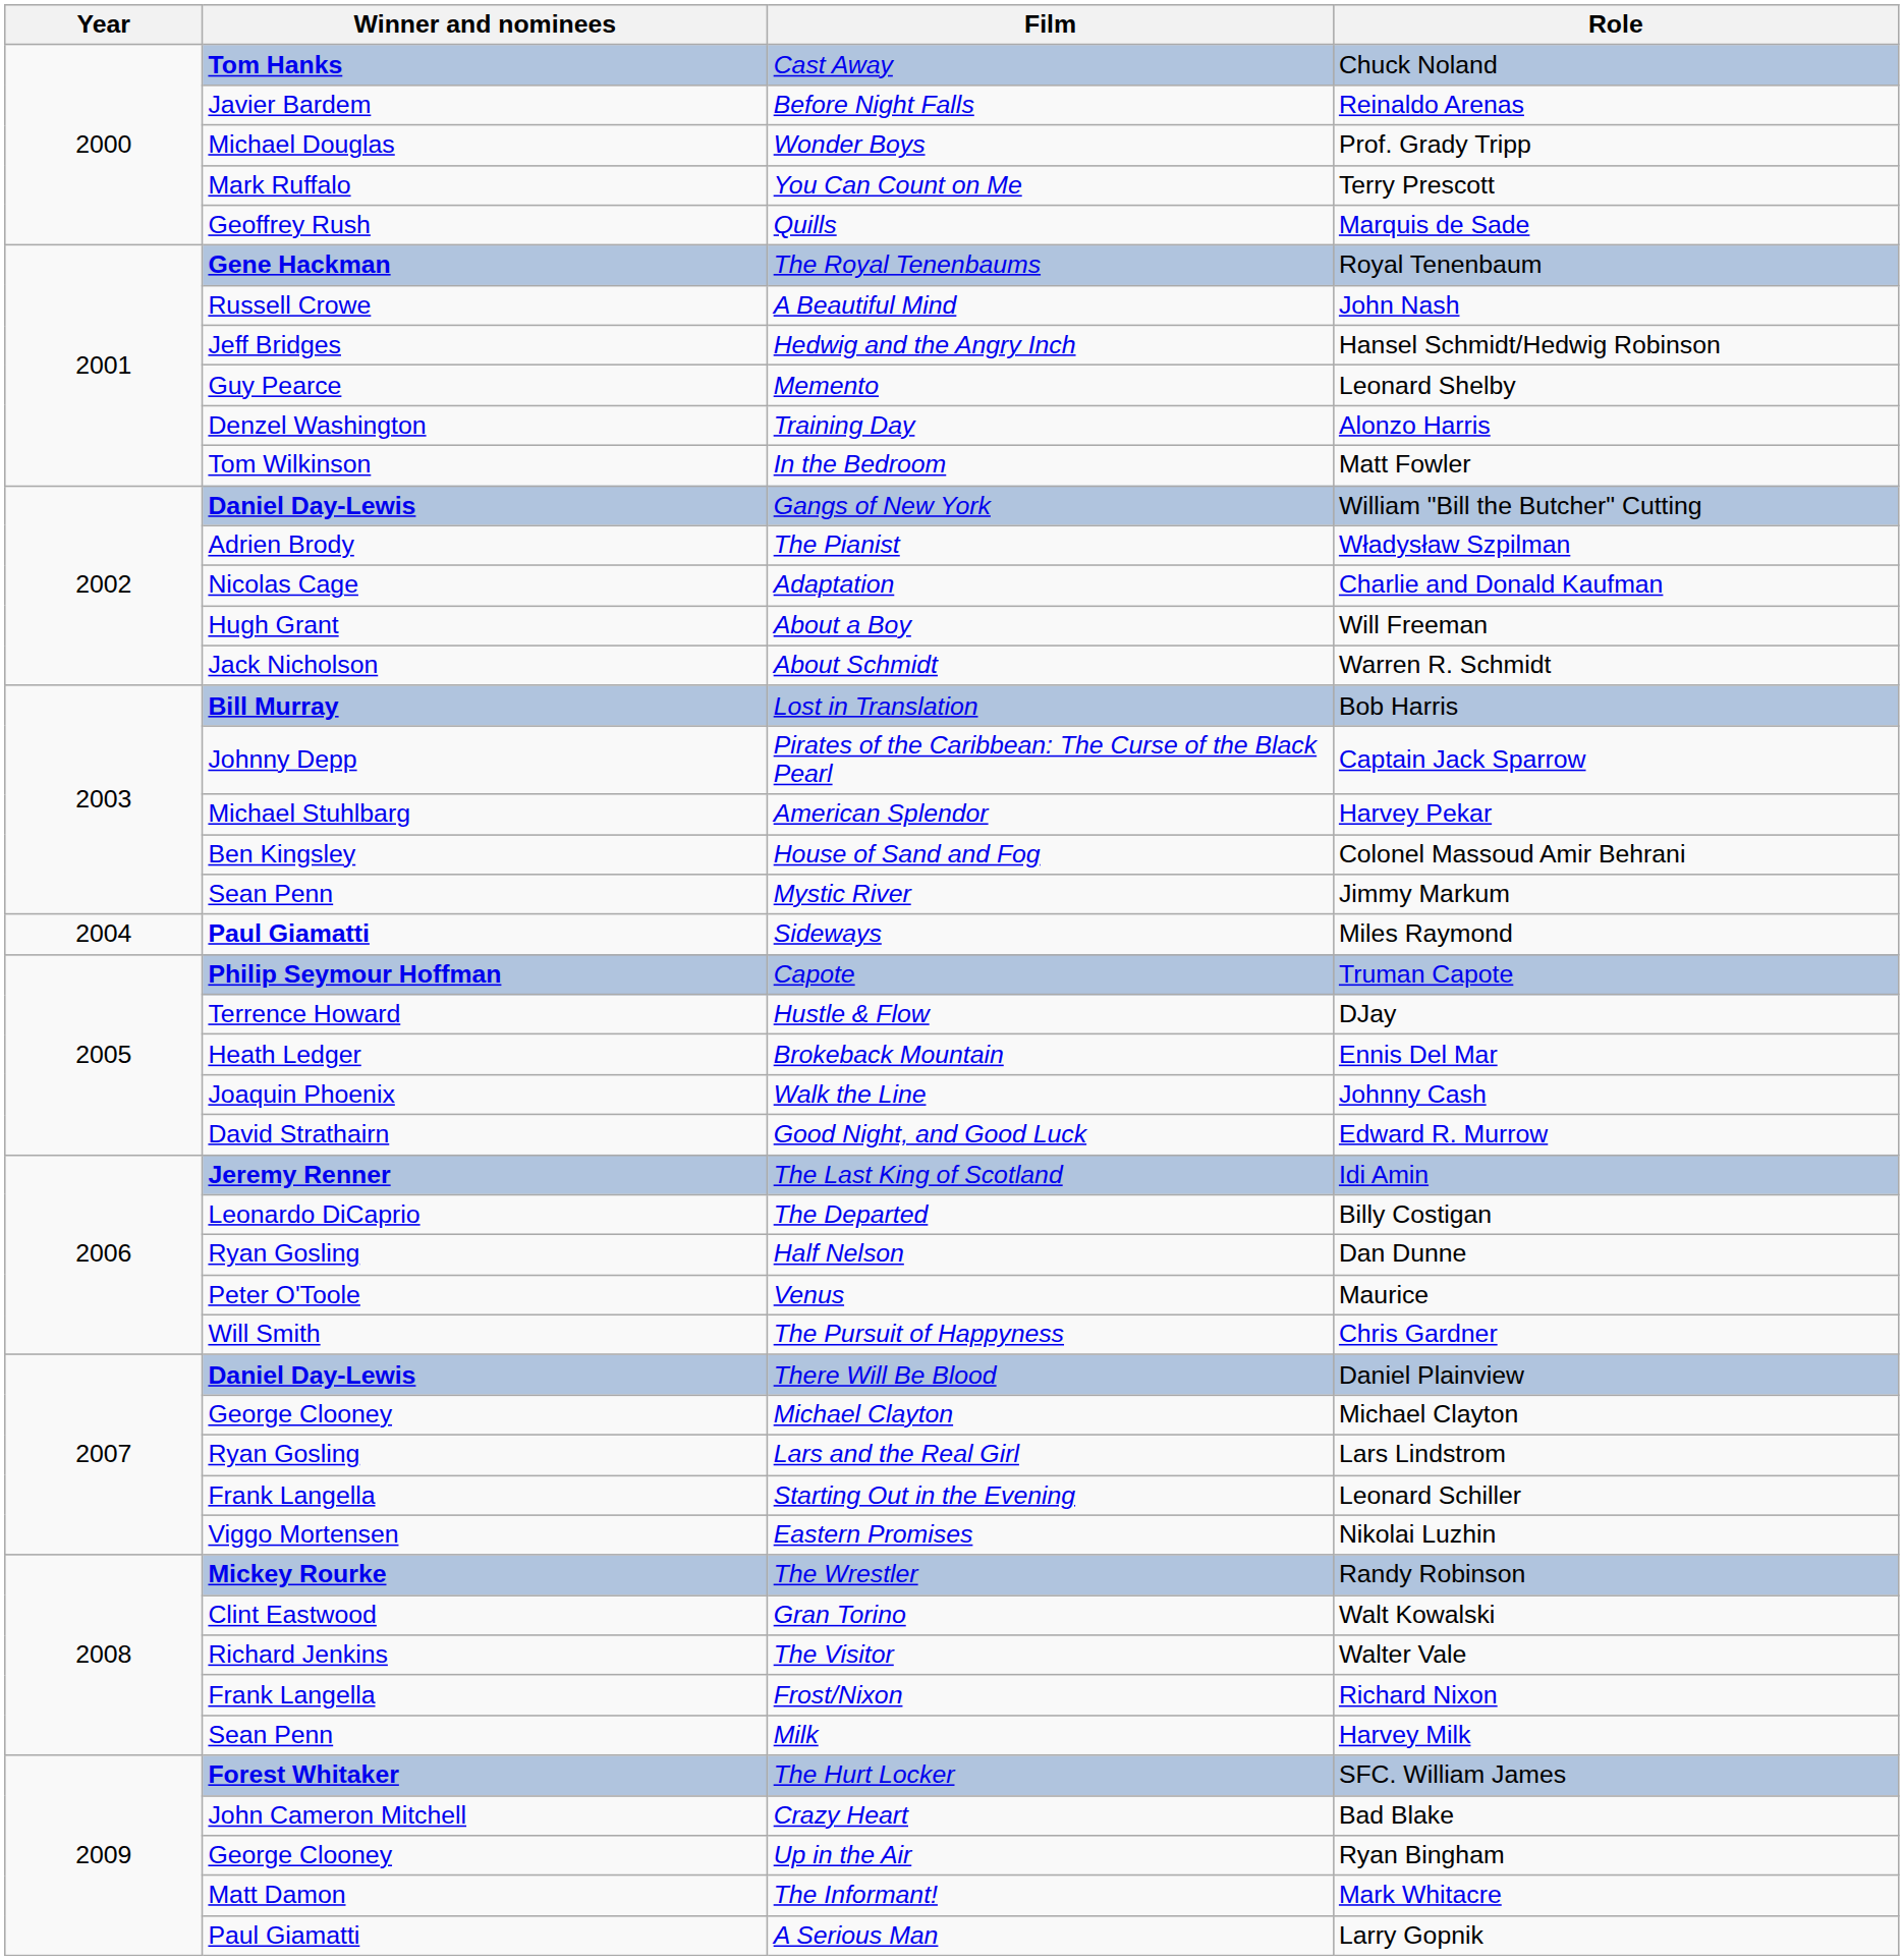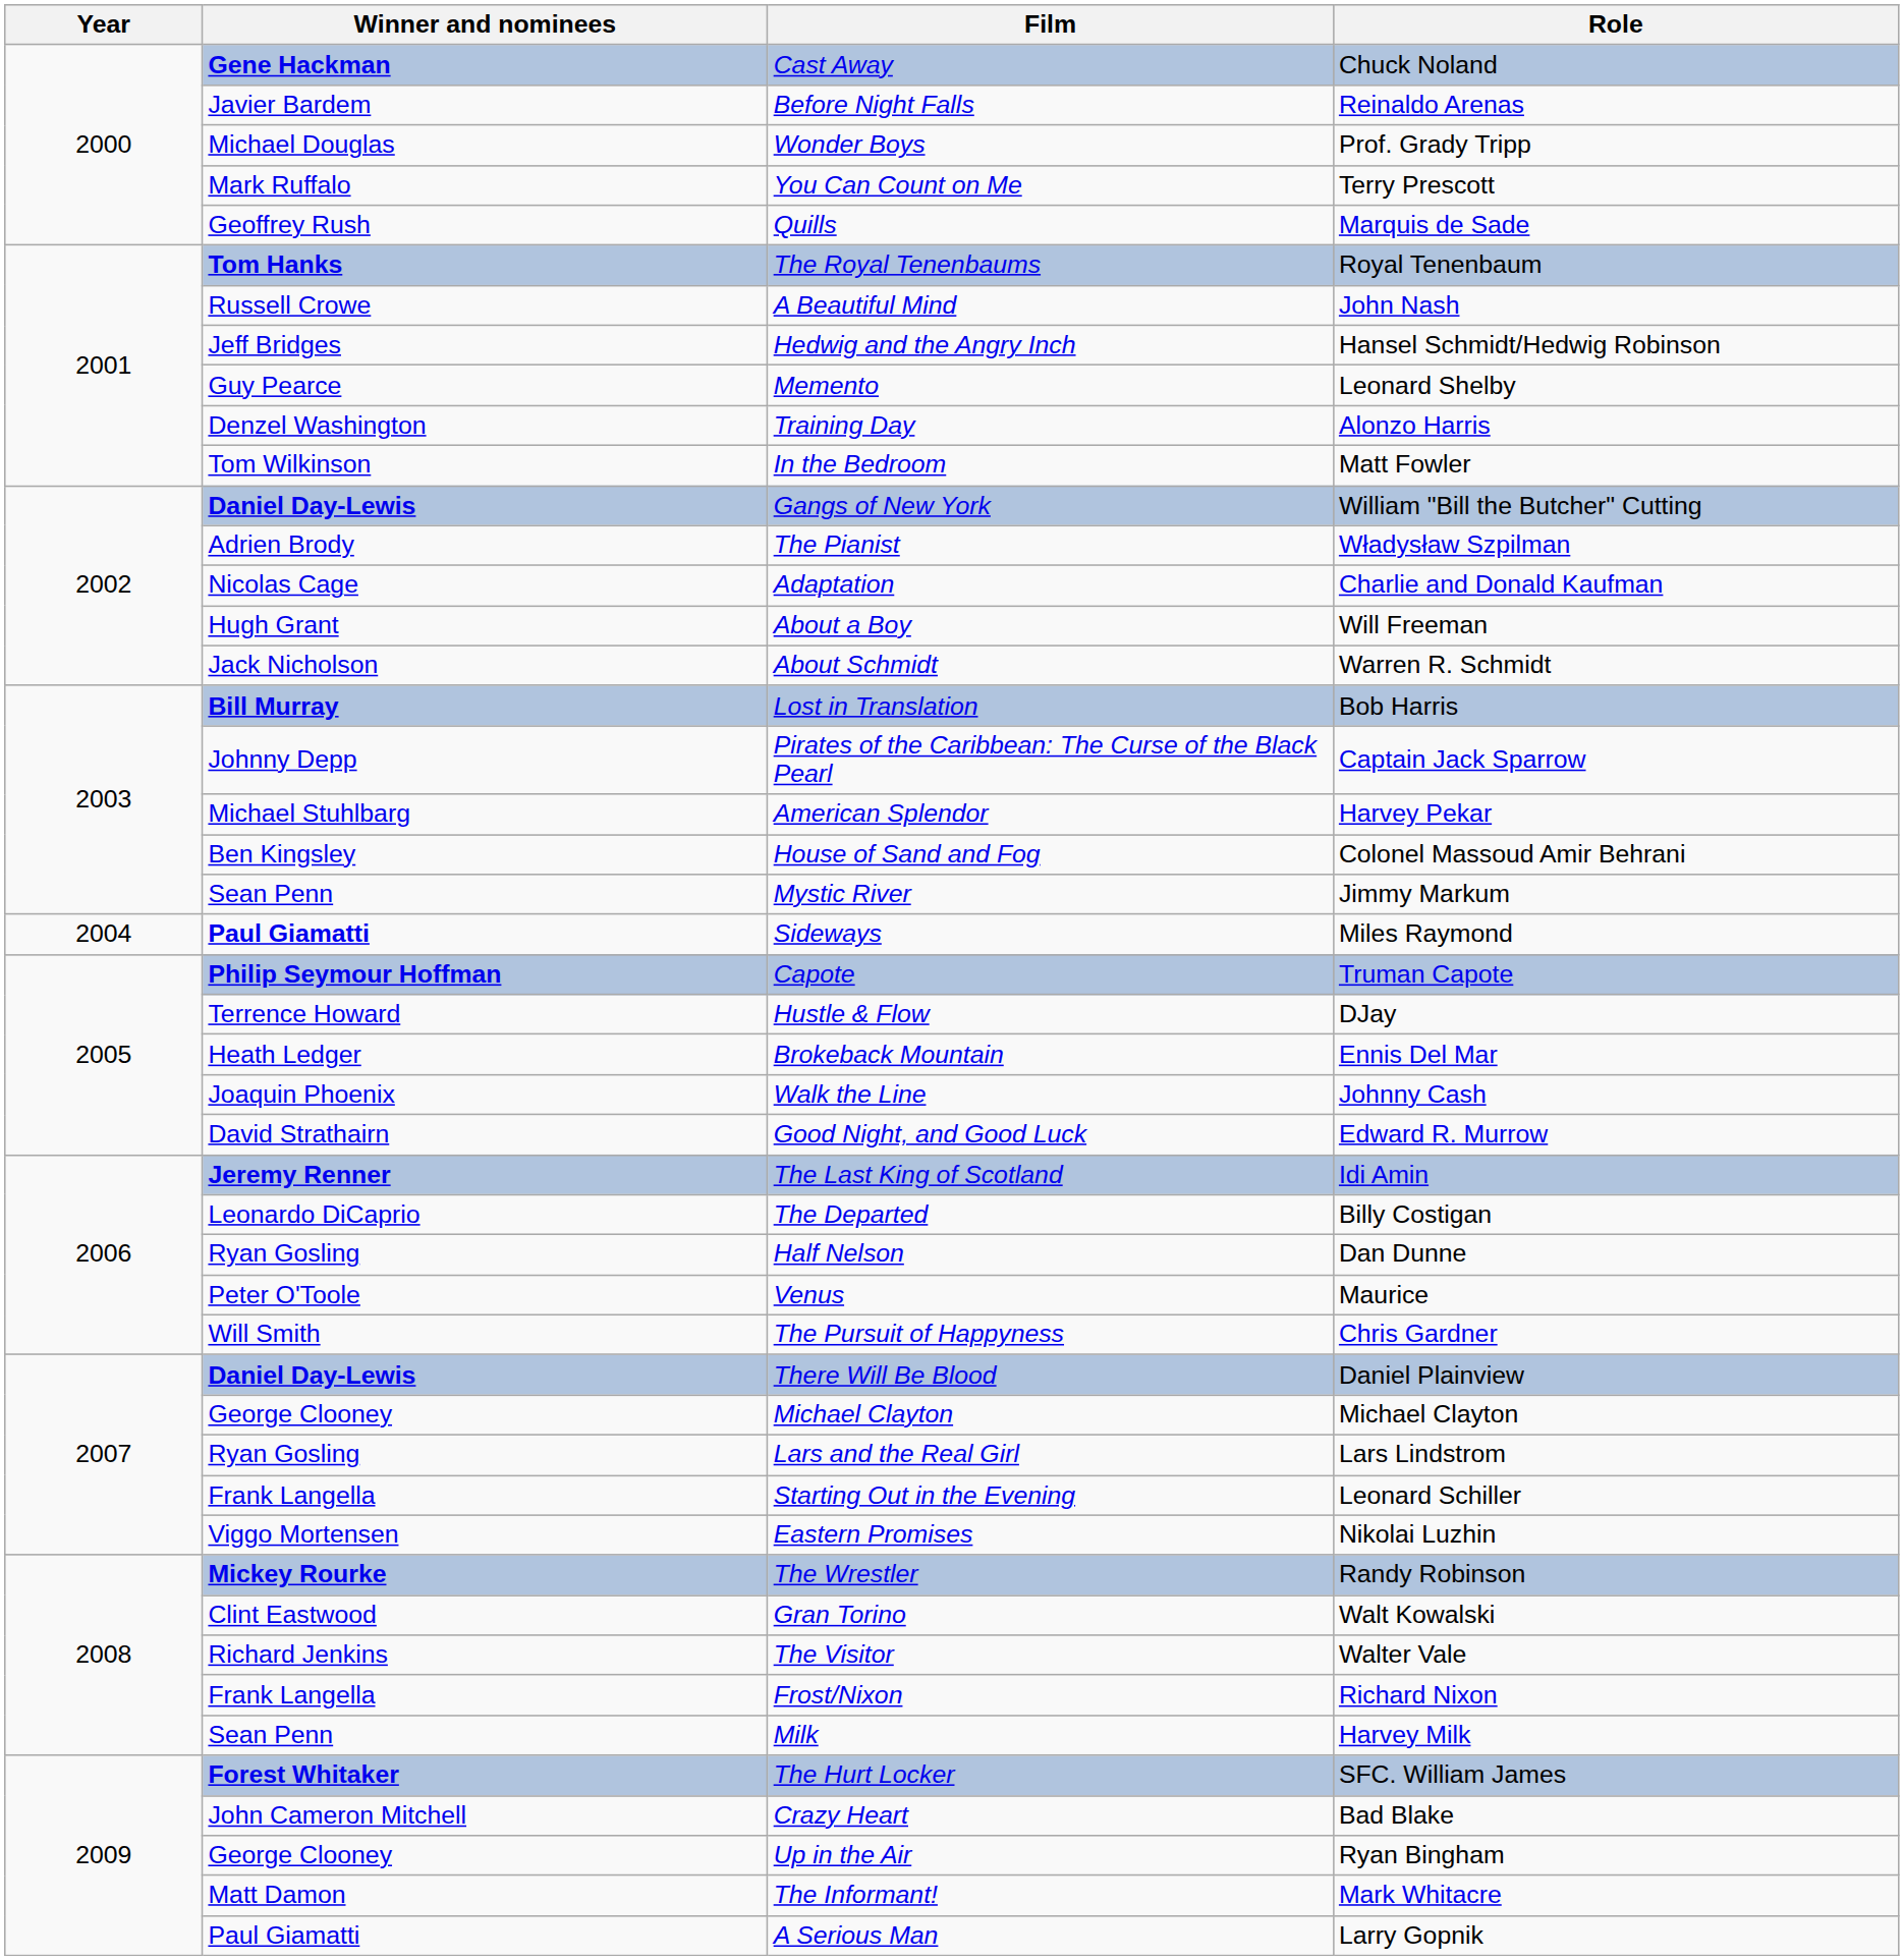Cast Away | Winner and nominees: Tom Hanks -> Gene Hackman
The Royal Tenenbaums | Winner and nominees: Gene Hackman -> Tom Hanks
